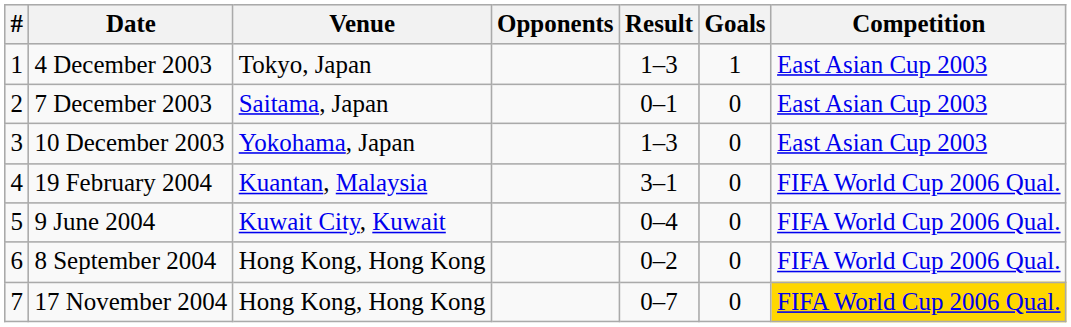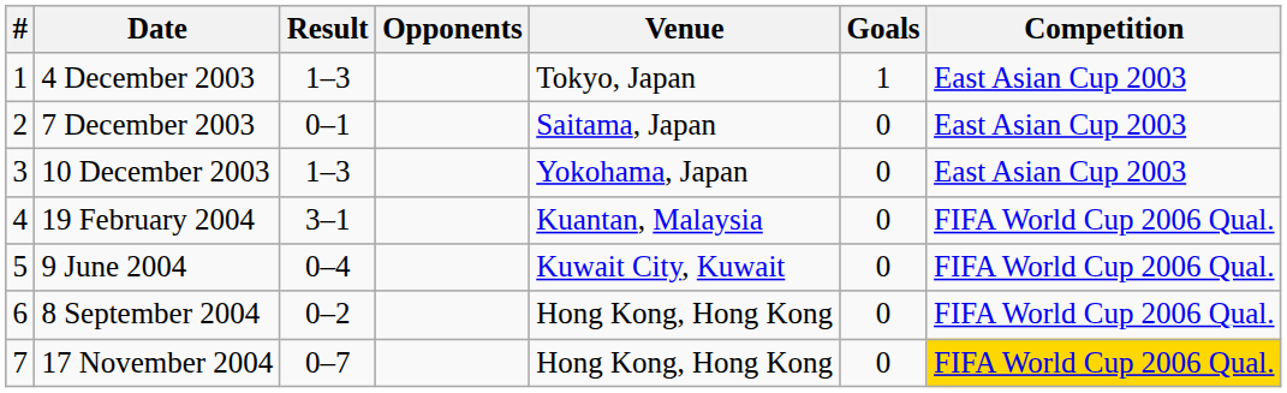columns swapped: Venue <-> Result
